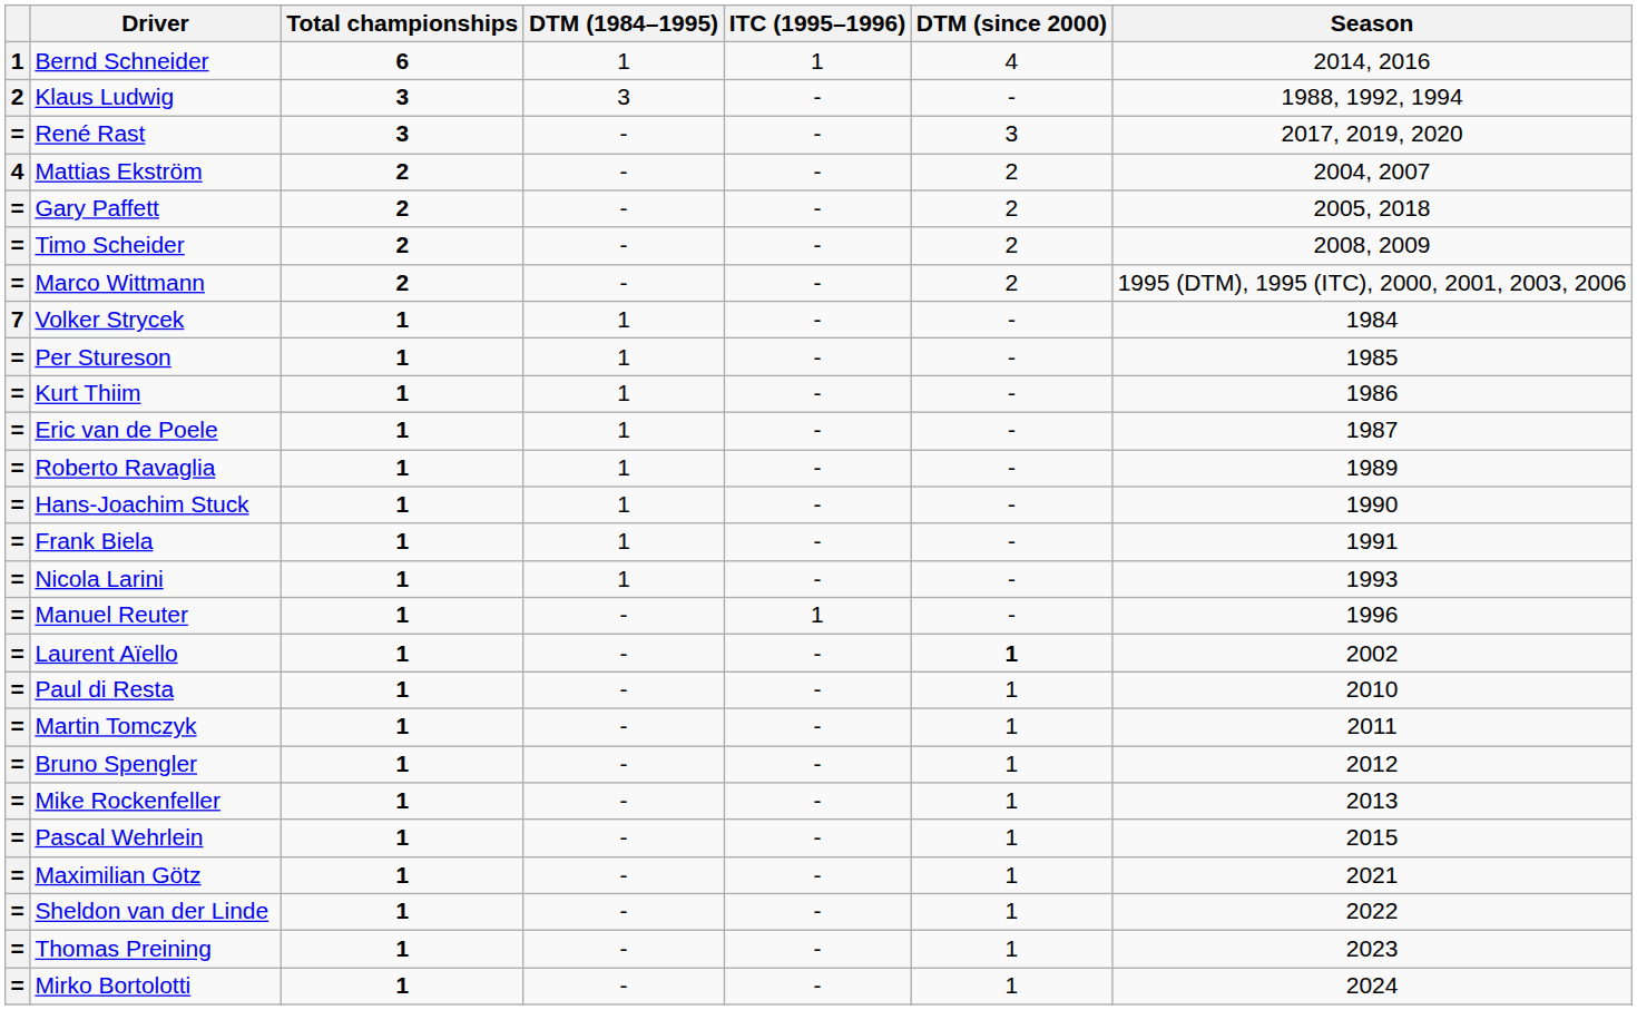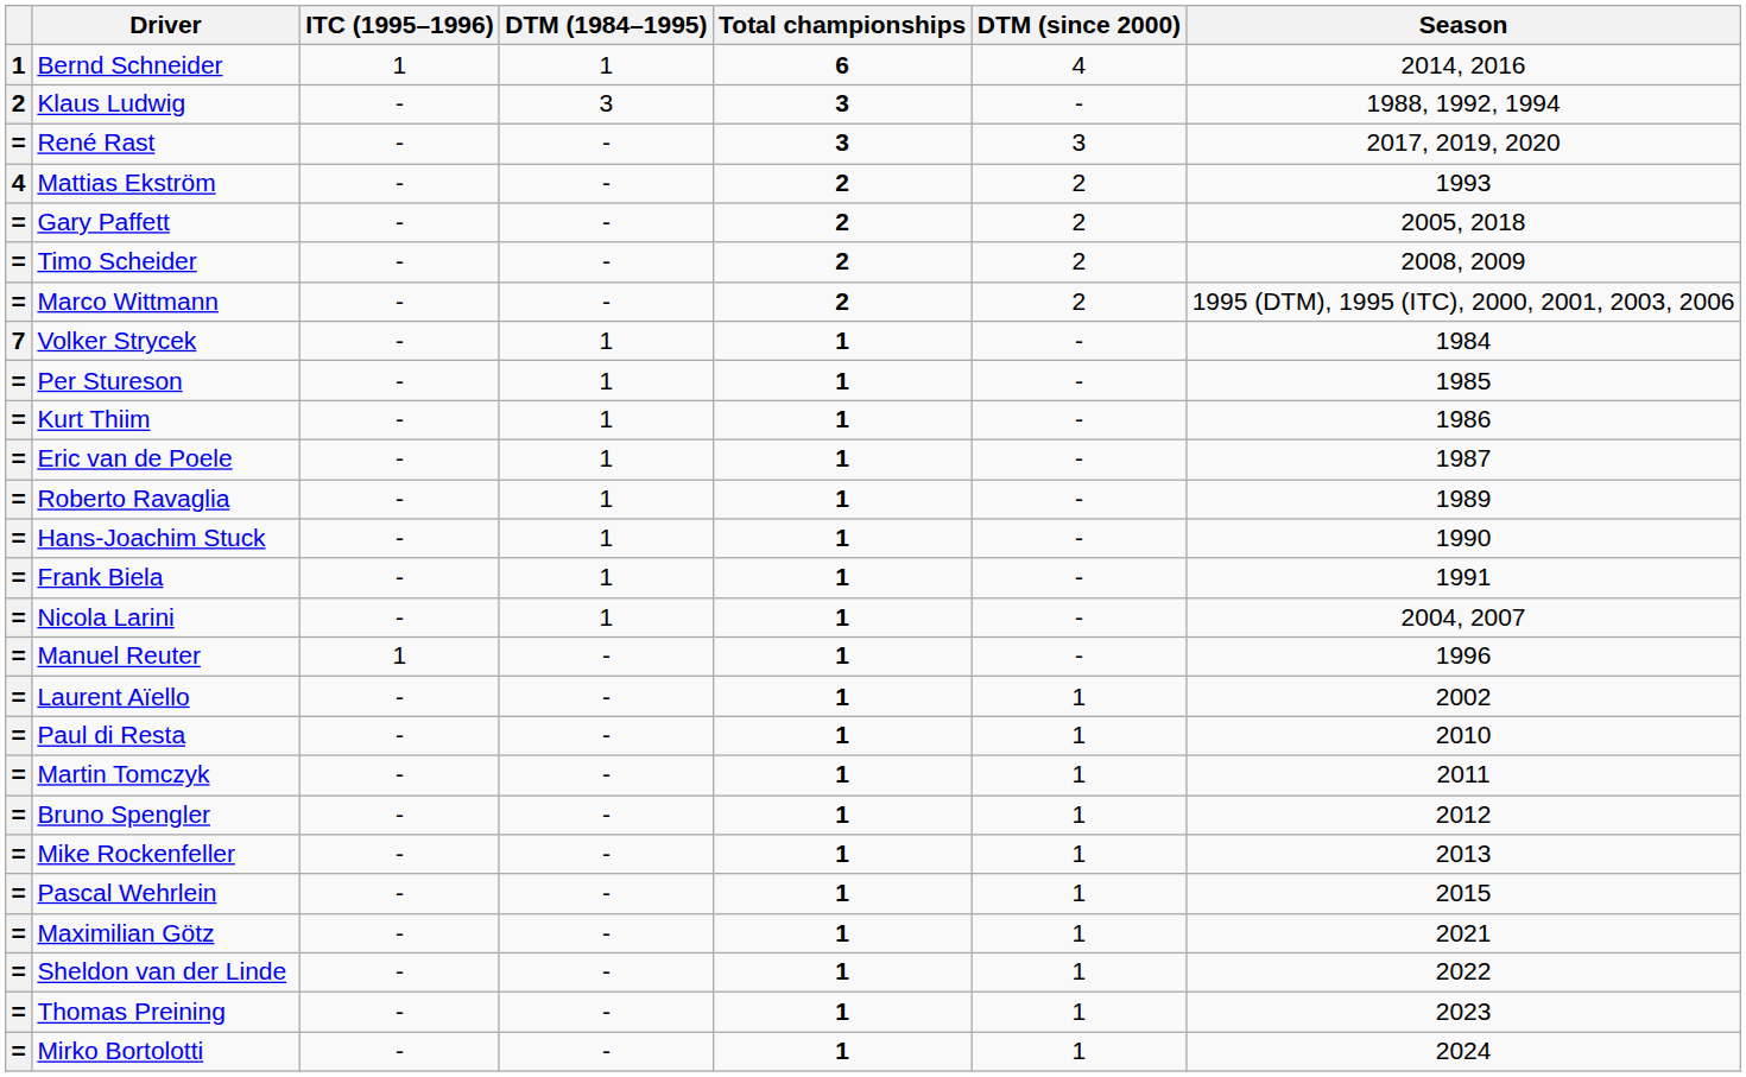columns swapped: Total championships <-> ITC (1995–1996)
Mattias Ekström | Season: 2004, 2007 -> 1993
Nicola Larini | Season: 1993 -> 2004, 2007
Laurent Aïello | DTM (since 2000): bold -> normal
